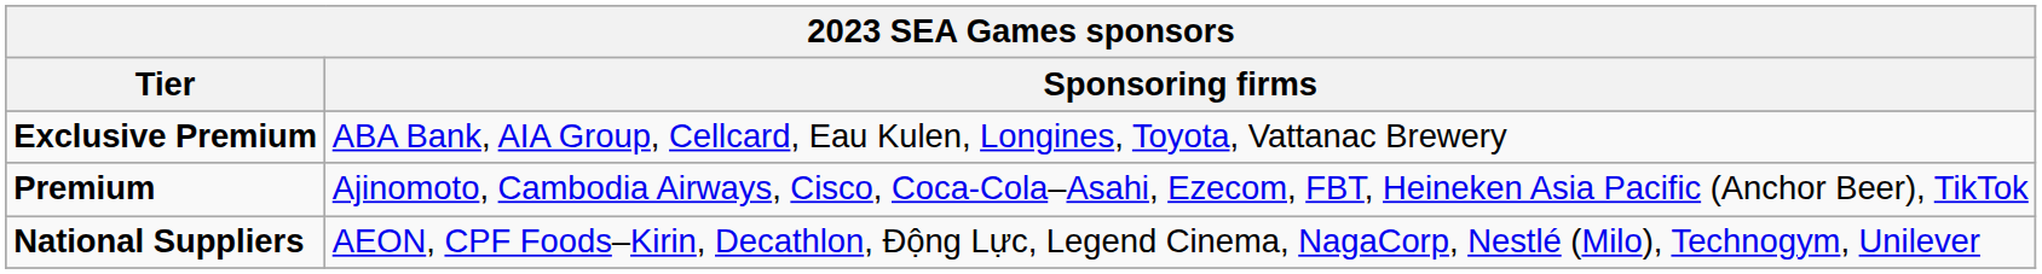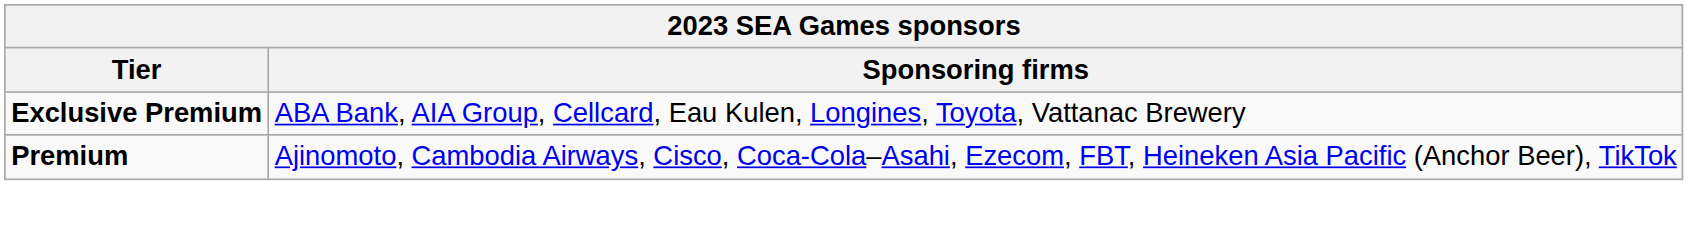- row: National Suppliers | AEON, CPF Foods–Kirin, Decathlon, Động Lực, Legend Cinema, NagaCorp, Nestlé (Milo), Technogym, Unilever
